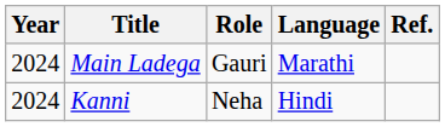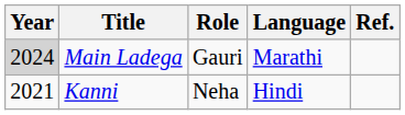Main Ladega | Year: no background -> lightgrey background
Kanni | Year: 2024 -> 2021
